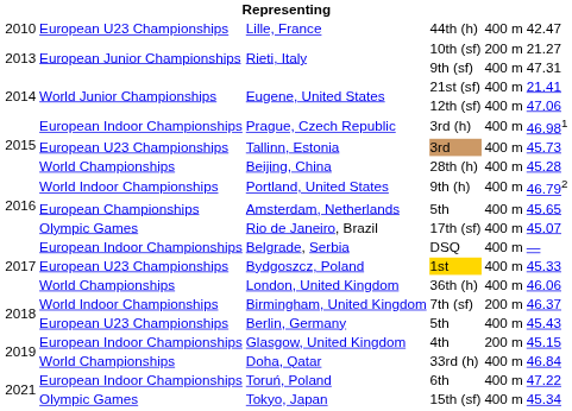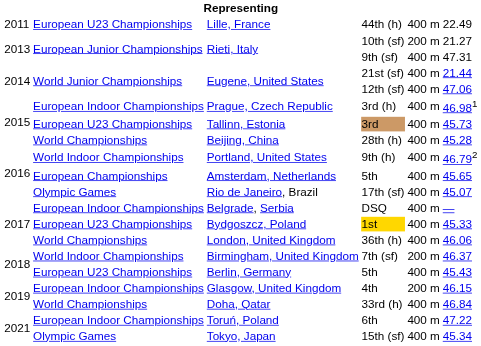44th (h) | column 1: 2010 -> 2011
44th (h) | column 6: 42.47 -> 22.49
21st (sf) | column 6: 21.41 -> 21.44
4th | column 6: 45.15 -> 46.15
